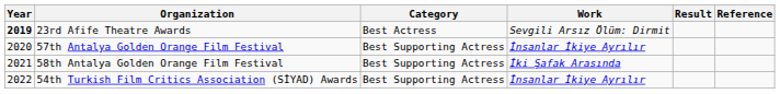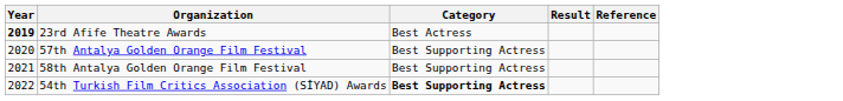- column: Work | Sevgili Arsız Ölüm: Dirmit | İnsanlar İkiye Ayrılır | İki Şafak Arasında | İnsanlar İkiye Ayrılır
54th Turkish Film Critics Association (SİYAD) Awards | Category: normal -> bold
